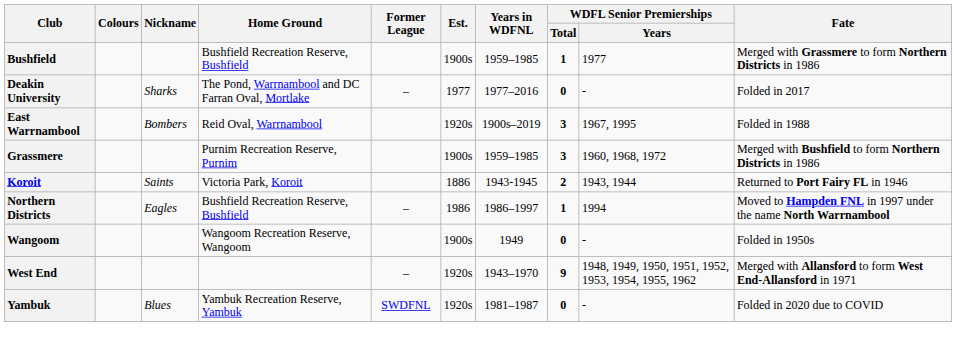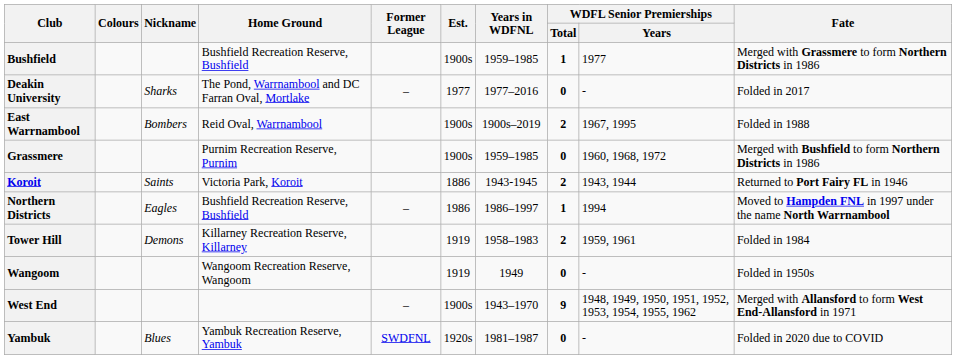East Warrnambool | Est.: 1920s -> 1900s
East Warrnambool | WDFL Senior Premierships / Total: 3 -> 2
Grassmere | WDFL Senior Premierships / Total: 3 -> 0
+ row: Tower Hill | Demons | Killarney Recreation Reserve, Killarney | 1919 | 1958–1983 | 2 | 1959, 1961 | Folded in 1984
Wangoom | Est.: 1900s -> 1919
West End | Est.: 1920s -> 1900s
